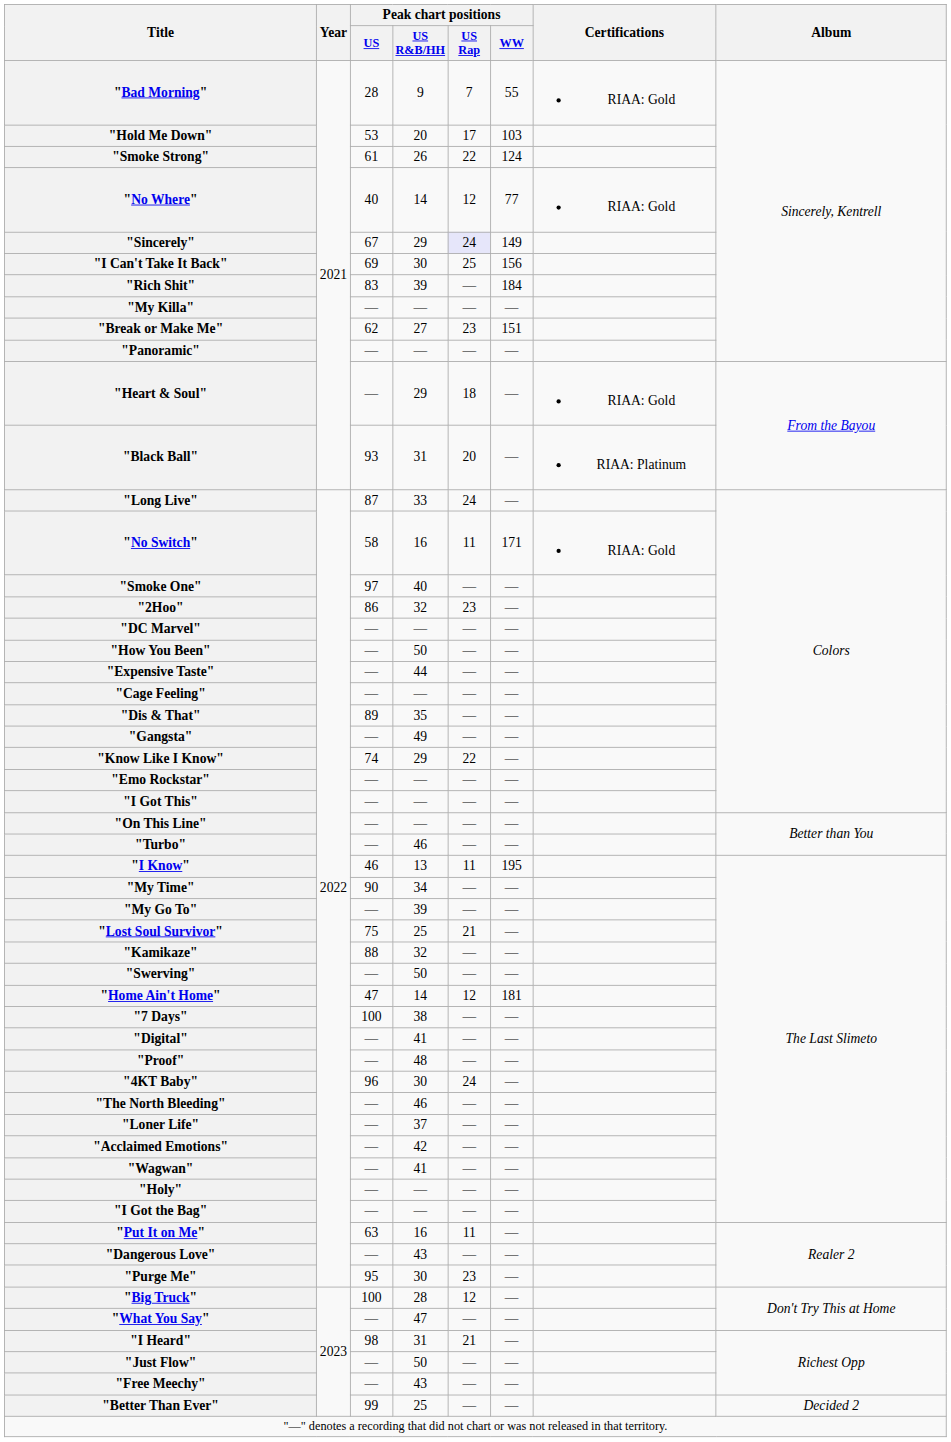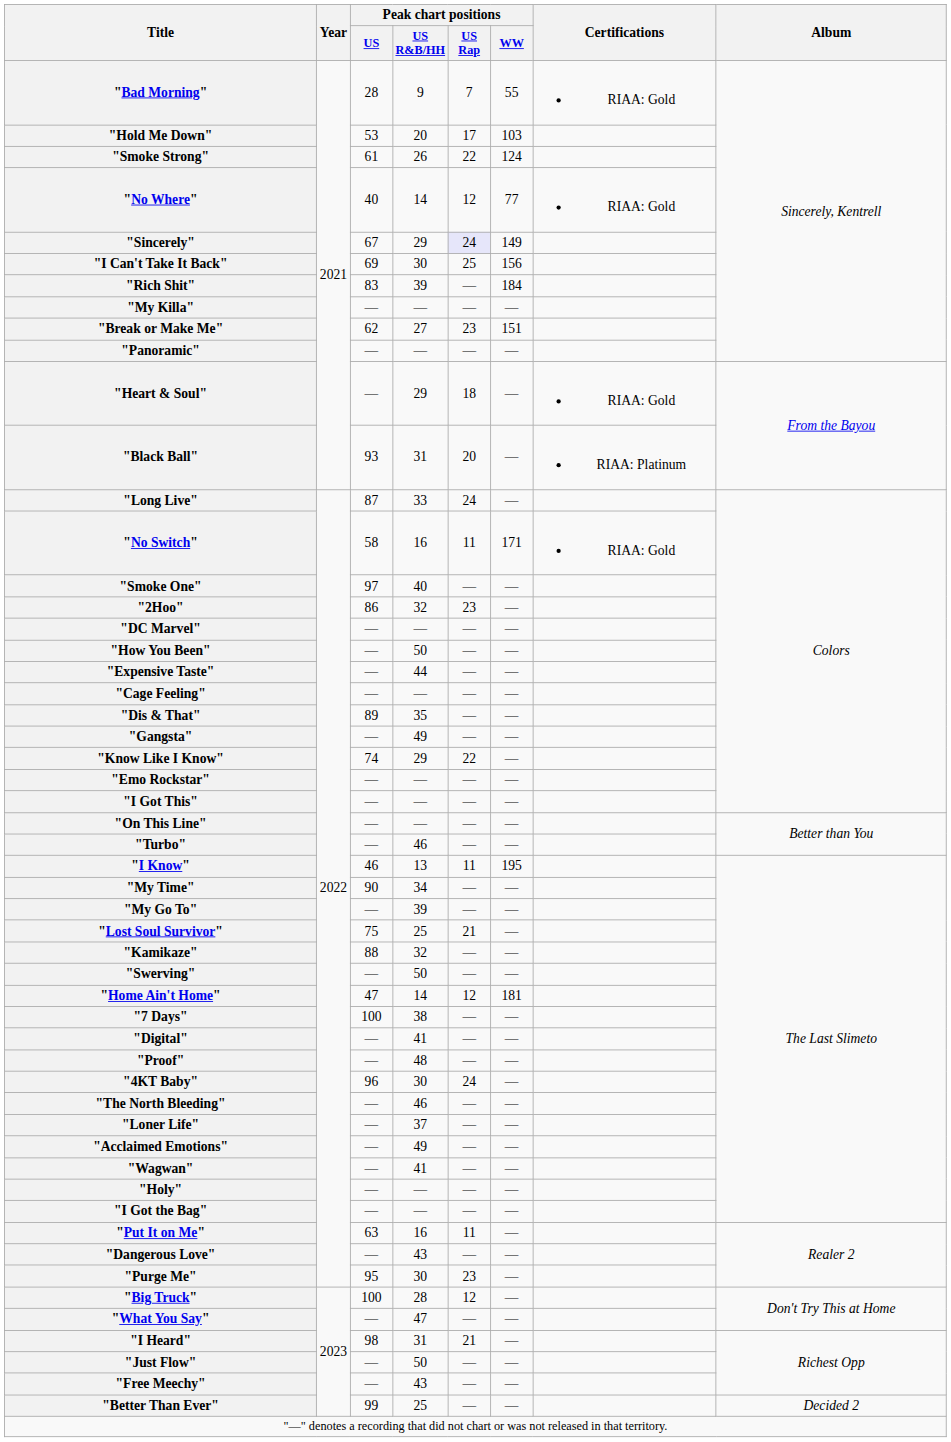"Acclaimed Emotions" | Peak chart positions / US R&B/HH: 42 -> 49
